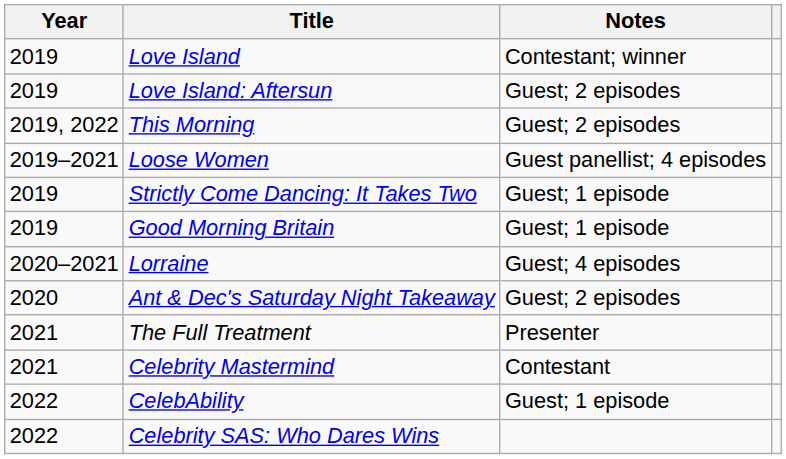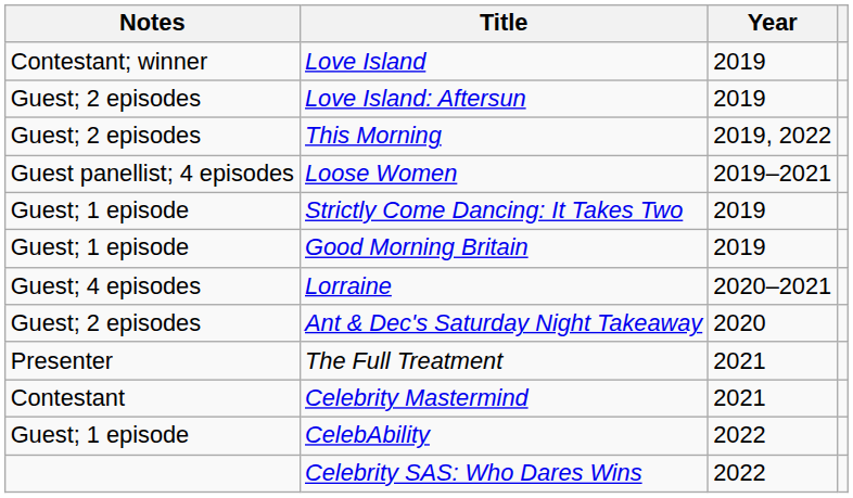columns swapped: Year <-> Notes
